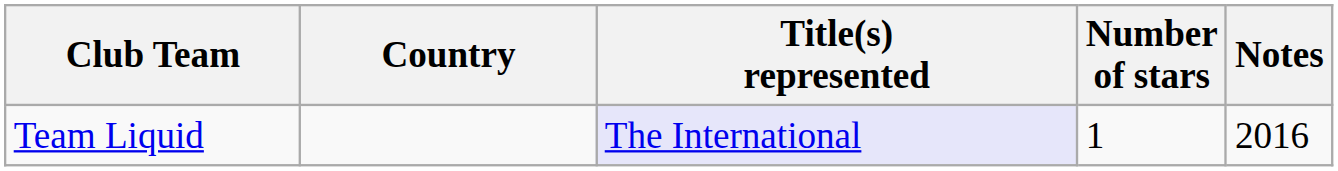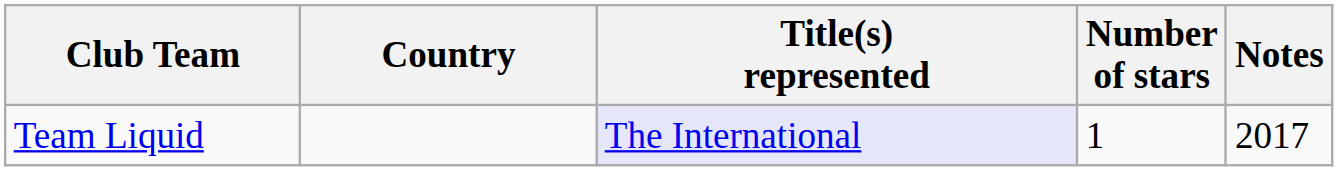Team Liquid | Notes: 2016 -> 2017
